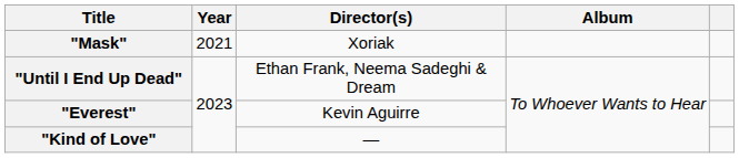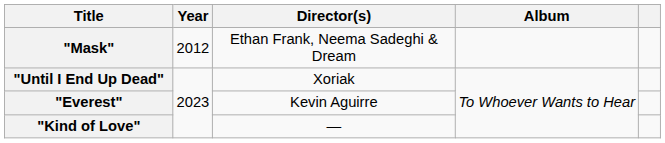"Mask" | Year: 2021 -> 2012
"Mask" | Director(s): Xoriak -> Ethan Frank, Neema Sadeghi & Dream
"Until I End Up Dead" | Director(s): Ethan Frank, Neema Sadeghi & Dream -> Xoriak
